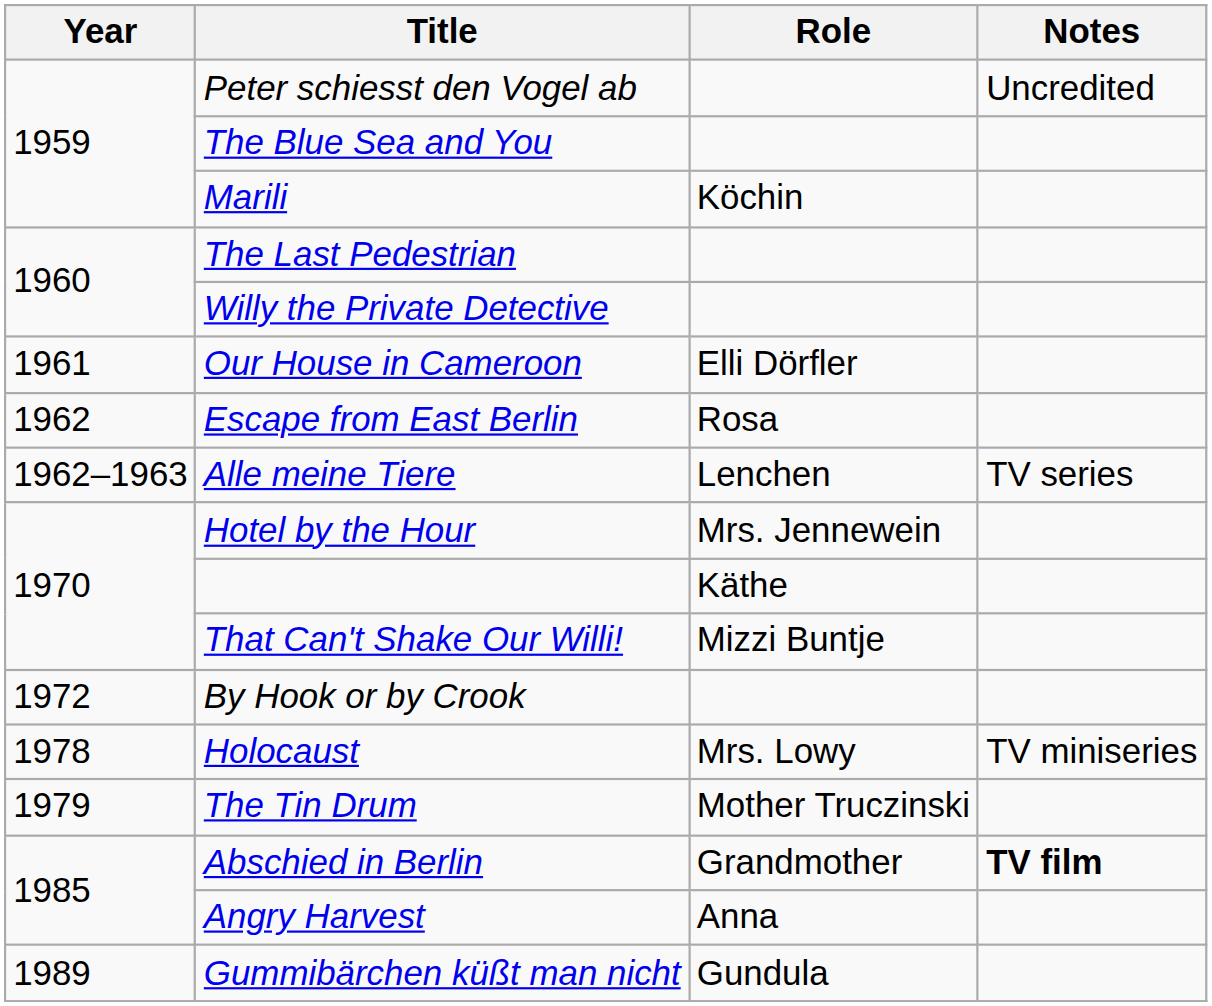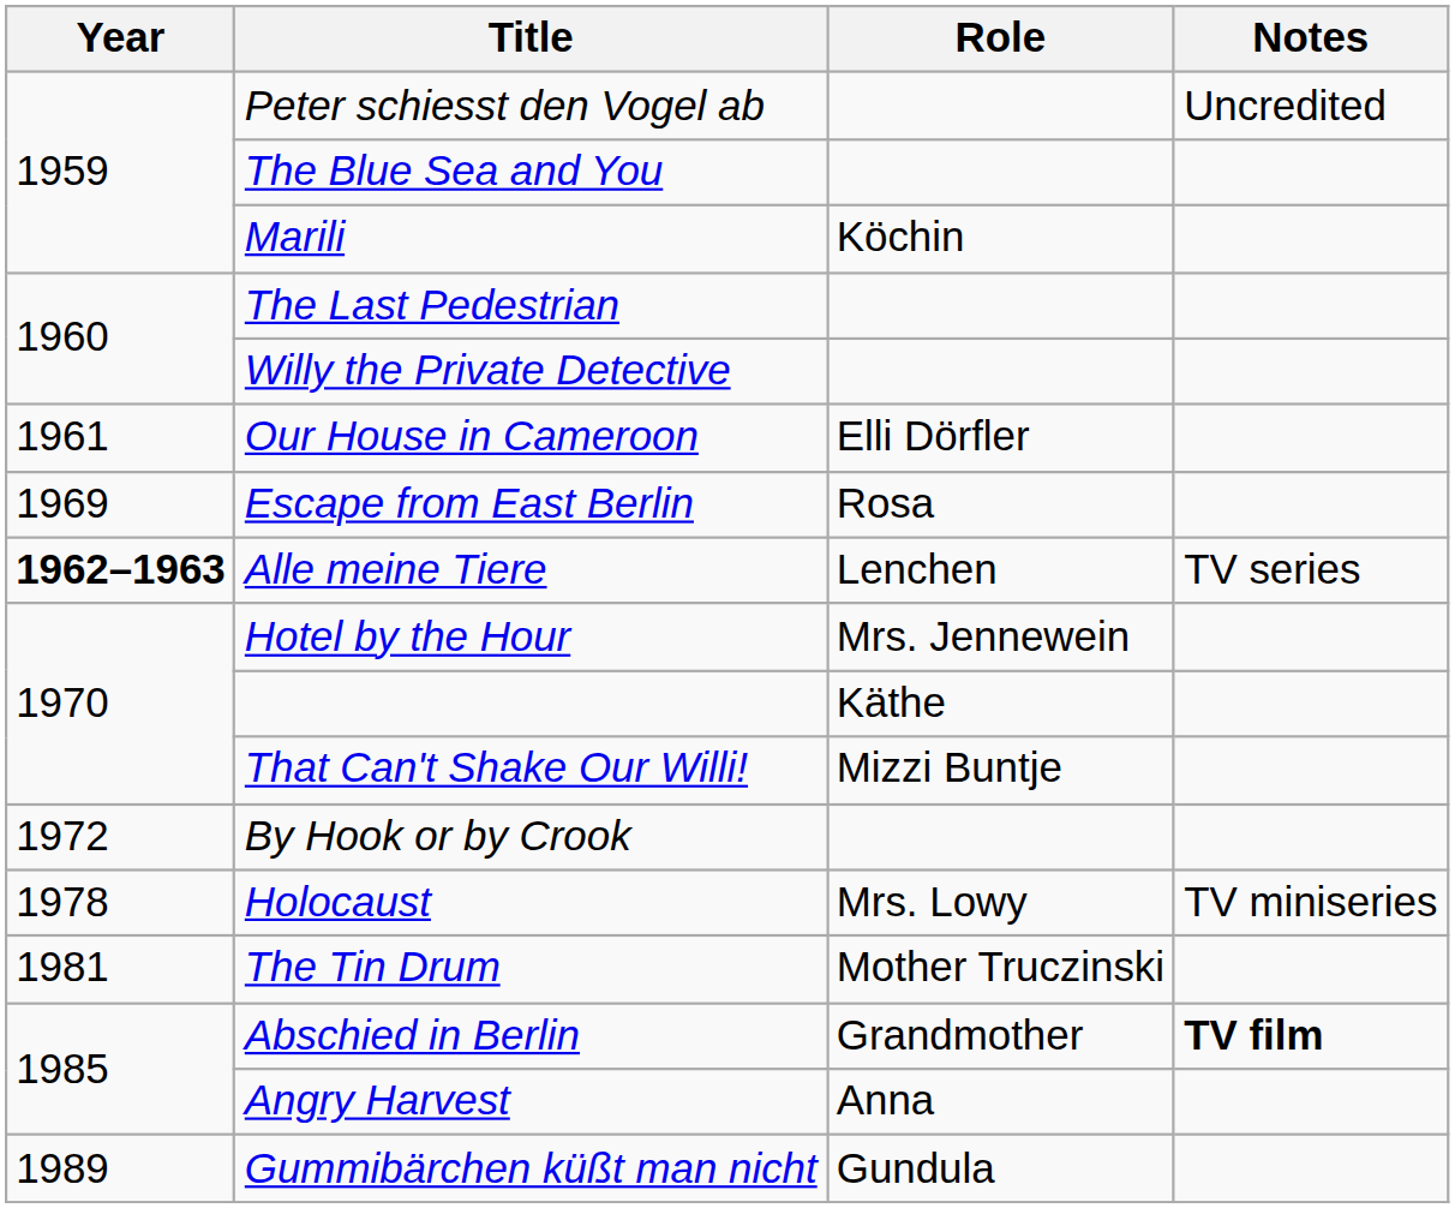Escape from East Berlin | Year: 1962 -> 1969
Alle meine Tiere | Year: normal -> bold
The Tin Drum | Year: 1979 -> 1981
